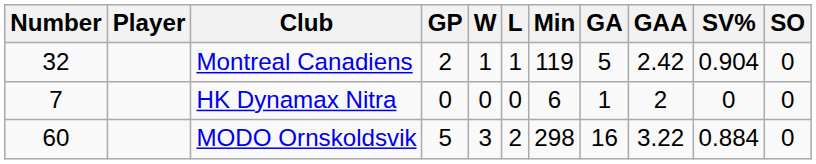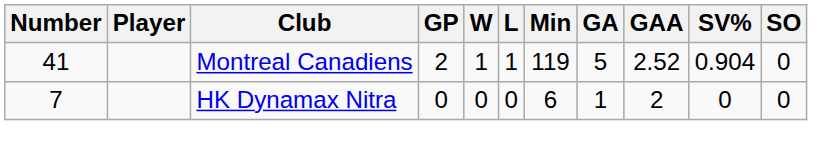Montreal Canadiens | Number: 32 -> 41
Montreal Canadiens | GAA: 2.42 -> 2.52
- row: 60 | MODO Ornskoldsvik | 5 | 3 | 2 | 298 | 16 | 3.22 | 0.884 | 0
